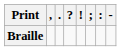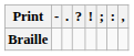columns swapped: , <-> -
